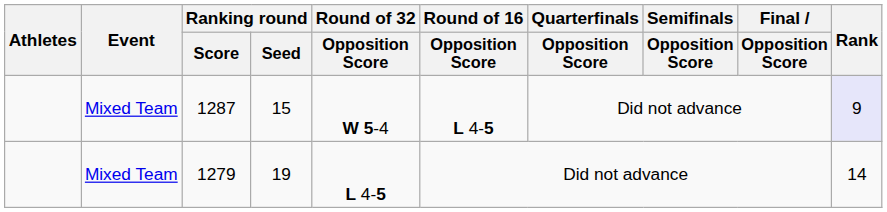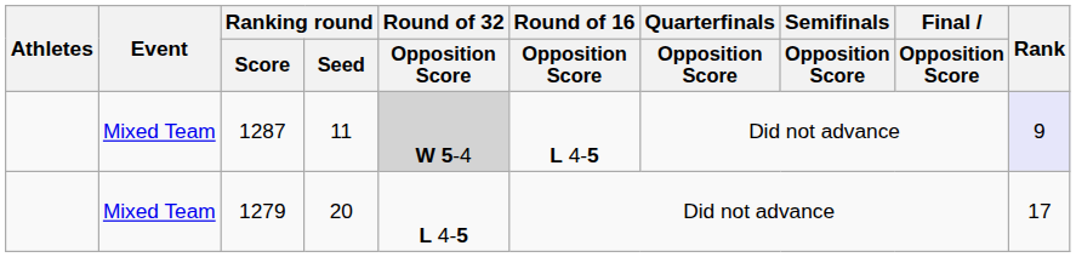1287 | Ranking round / Seed: 15 -> 11
1287 | Round of 32 / Opposition Score: no background -> lightgrey background
1279 | Ranking round / Seed: 19 -> 20
1279 | Rank: 14 -> 17
